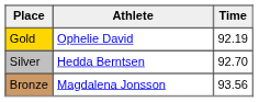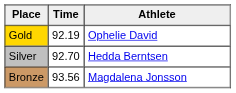columns swapped: Athlete <-> Time
